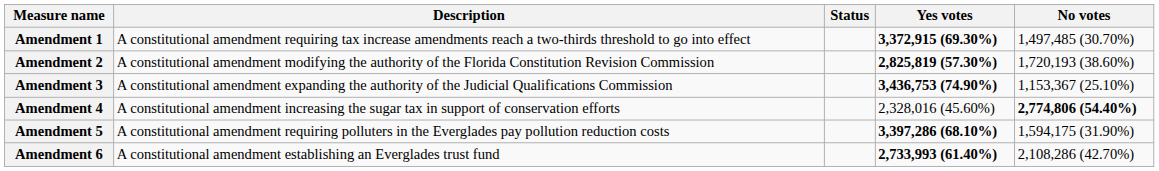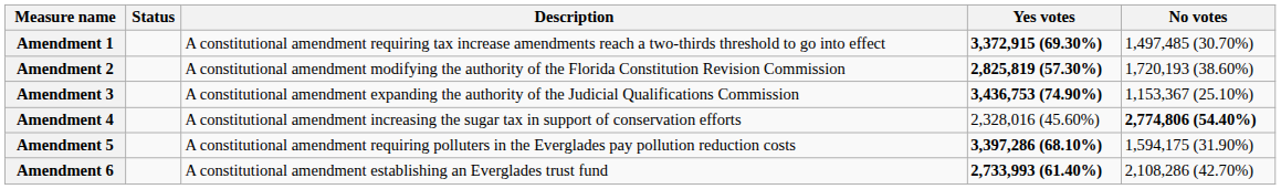columns swapped: Description <-> Status
